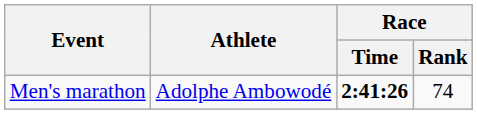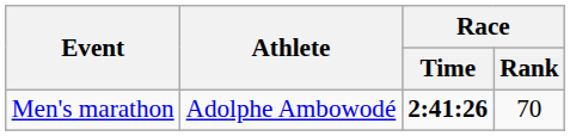Men's marathon | Race / Rank: 74 -> 70
